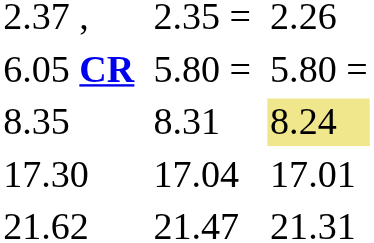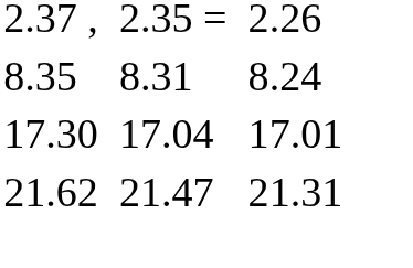- row: 6.05 CR | 5.80 = | 5.80 =
8.35 | column 7: khaki background -> no background
